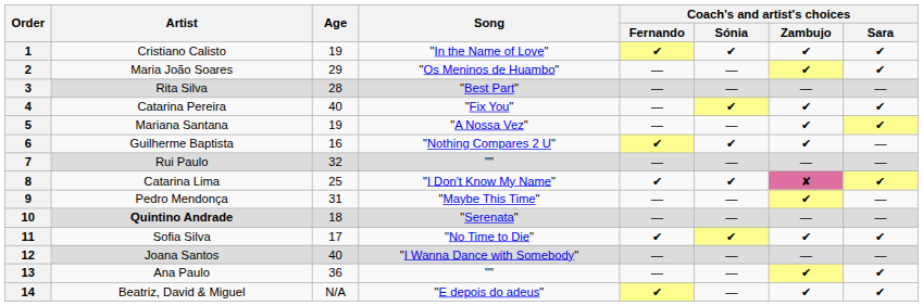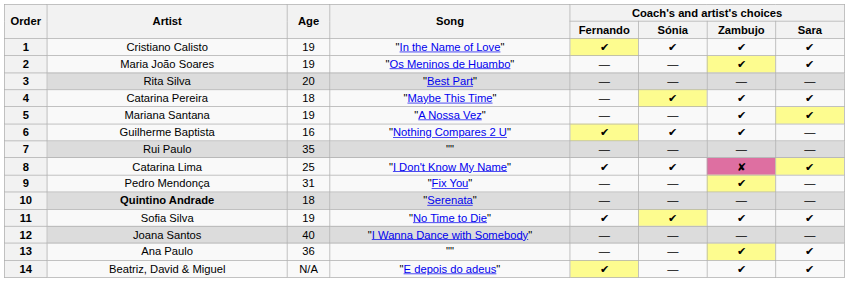2 | Age: 29 -> 19
3 | Age: 28 -> 20
4 | Age: 40 -> 18
4 | Song: "Fix You" -> "Maybe This Time"
7 | Age: 32 -> 35
9 | Song: "Maybe This Time" -> "Fix You"
11 | Age: 17 -> 19
